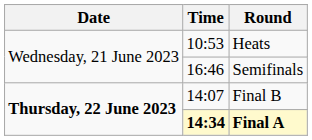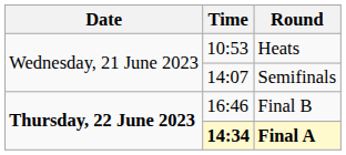Semifinals | Time: 16:46 -> 14:07
Final B | Time: 14:07 -> 16:46
